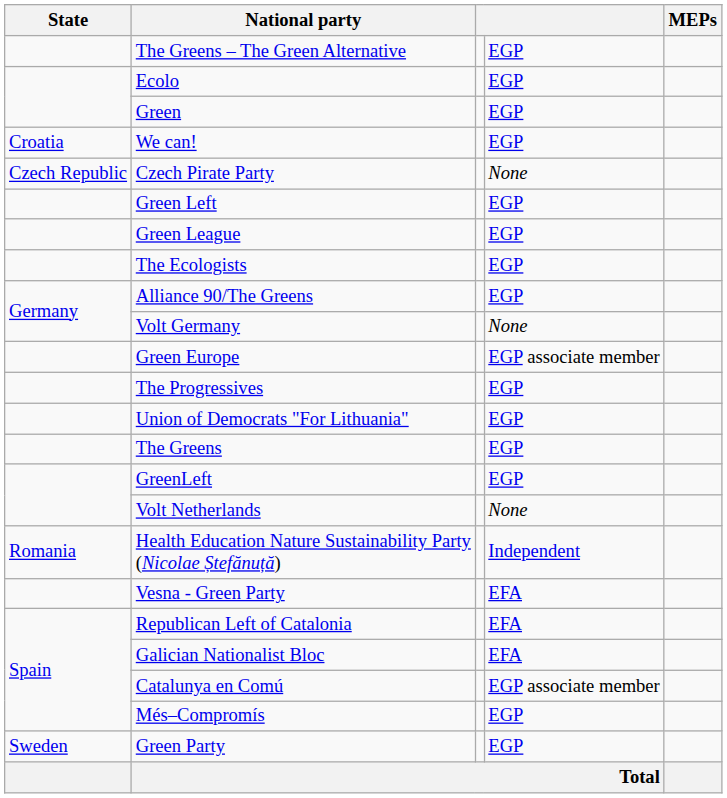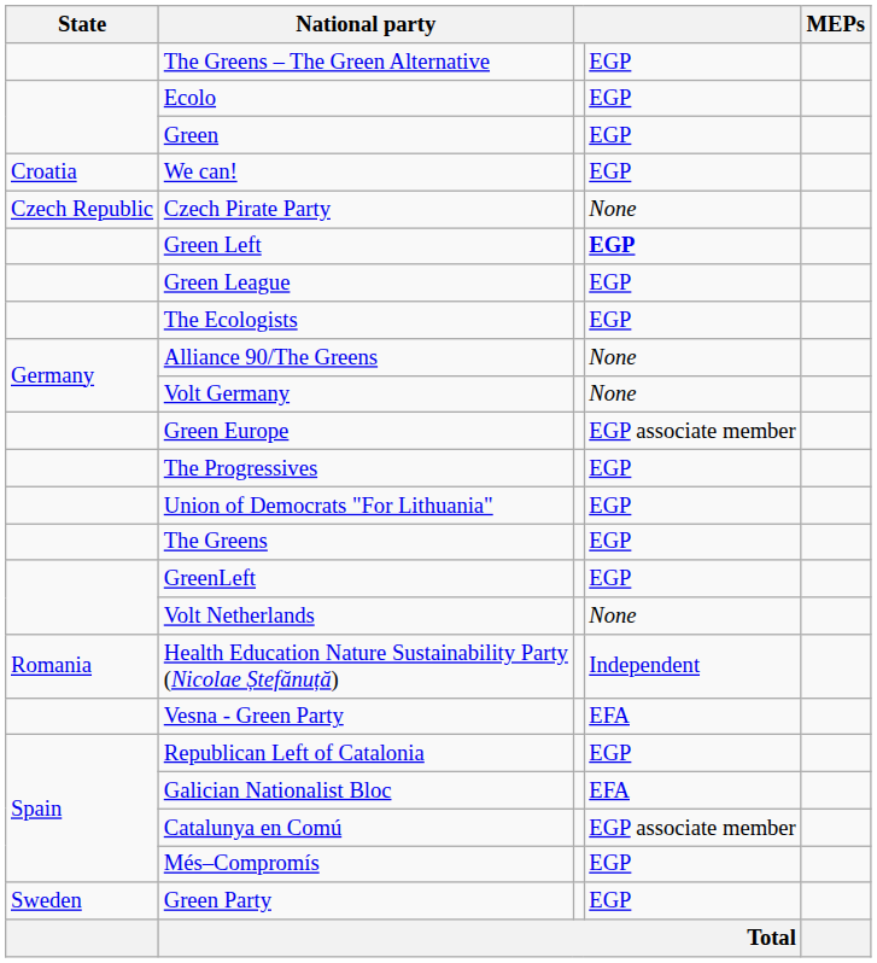Green Left | column 4: normal -> bold
Alliance 90/The Greens | column 4: EGP -> None
Republican Left of Catalonia | column 4: EFA -> EGP
